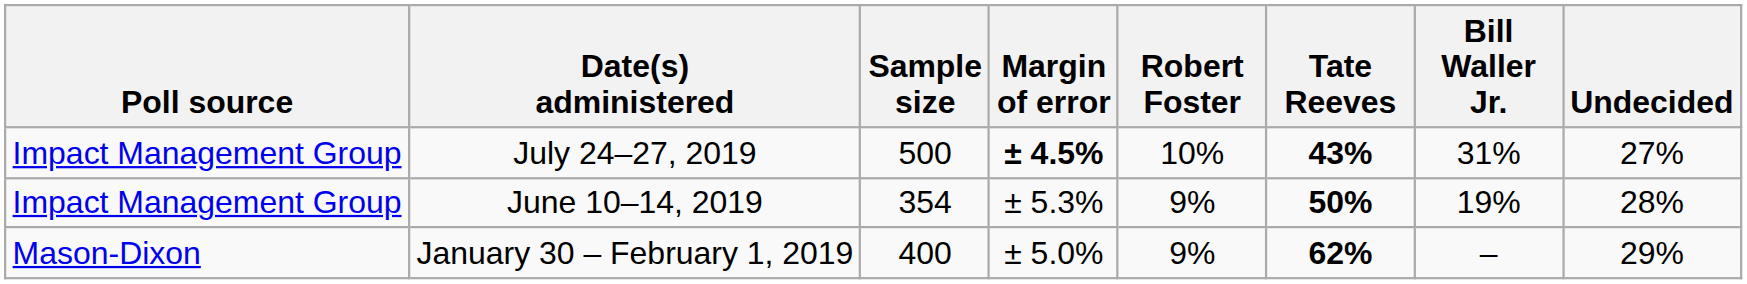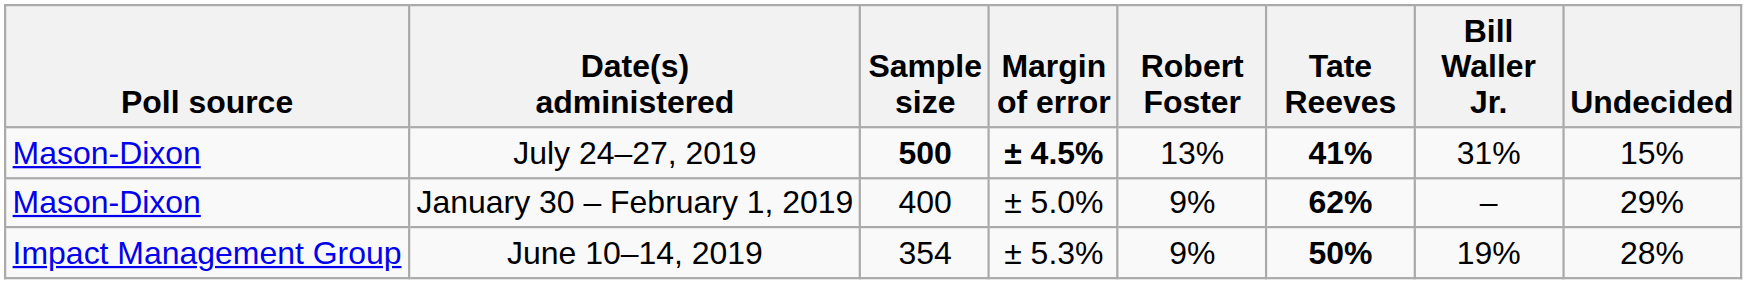July 24–27, 2019 | Poll source: Impact Management Group -> Mason-Dixon
July 24–27, 2019 | Sample size: normal -> bold
July 24–27, 2019 | Robert Foster: 10% -> 13%
July 24–27, 2019 | Tate Reeves: 43% -> 41%
July 24–27, 2019 | Undecided: 27% -> 15%
rows swapped: June 10–14, 2019 <-> January 30 – February 1, 2019
